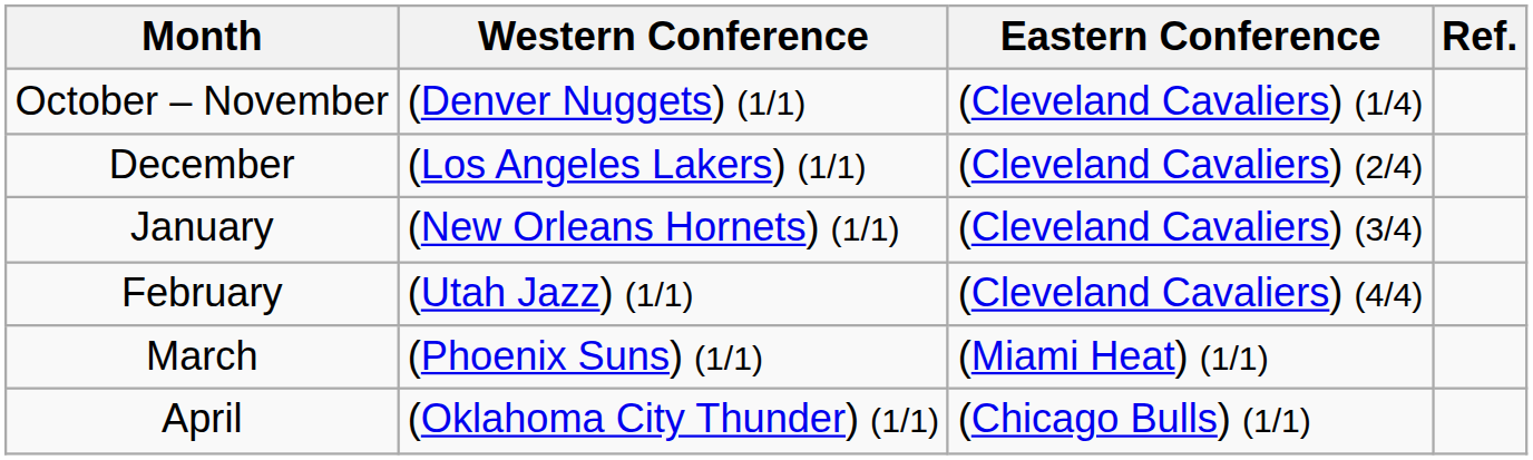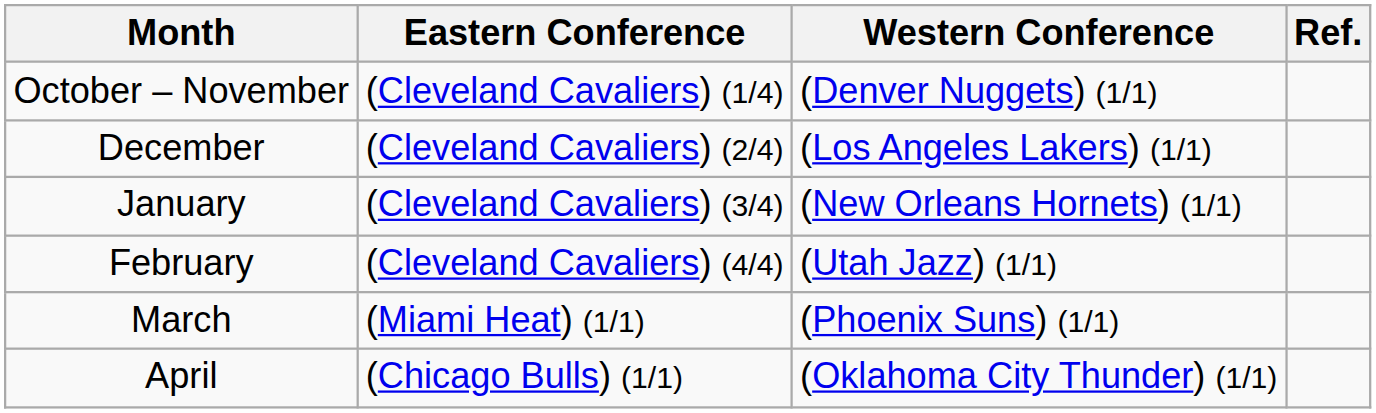columns swapped: Eastern Conference <-> Western Conference
